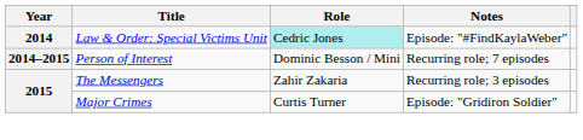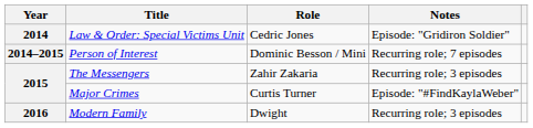Law & Order: Special Victims Unit | Role: paleturquoise background -> no background
Law & Order: Special Victims Unit | Notes: Episode: "#FindKaylaWeber" -> Episode: "Gridiron Soldier"
Major Crimes | Notes: Episode: "Gridiron Soldier" -> Episode: "#FindKaylaWeber"
+ row: 2016 | Modern Family | Dwight | Recurring role; 3 episodes
